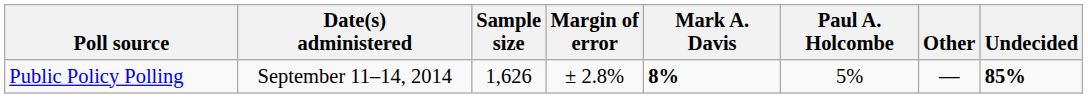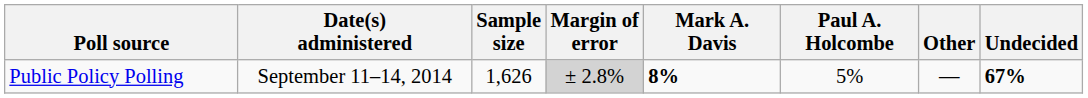Public Policy Polling | Margin of error: no background -> lightgrey background
Public Policy Polling | Undecided: 85% -> 67%
